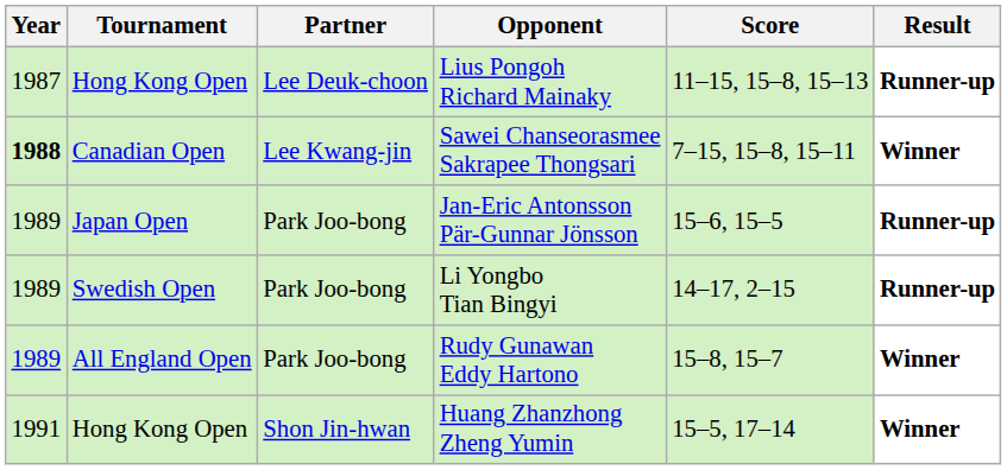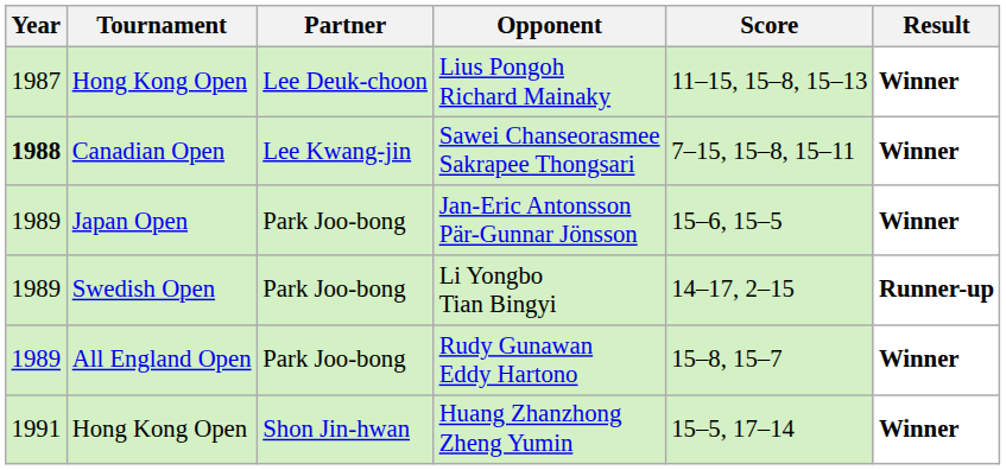Lius Pongoh Richard Mainaky | Result: Runner-up -> Winner
Jan-Eric Antonsson Pär-Gunnar Jönsson | Result: Runner-up -> Winner
